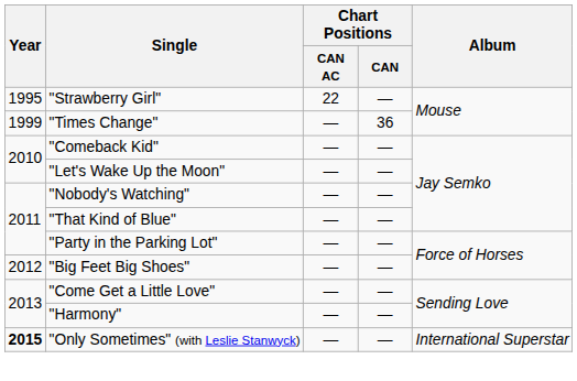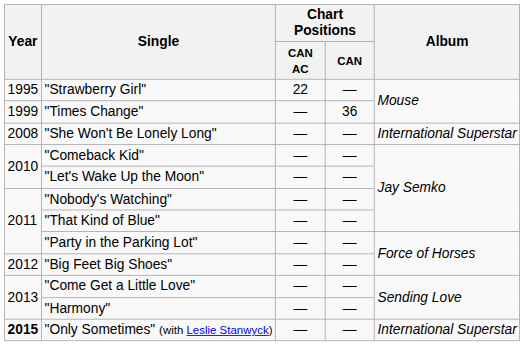+ row: 2008 | "She Won't Be Lonely Long" | — | — | International Superstar
